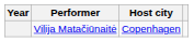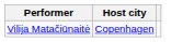- column: Year
